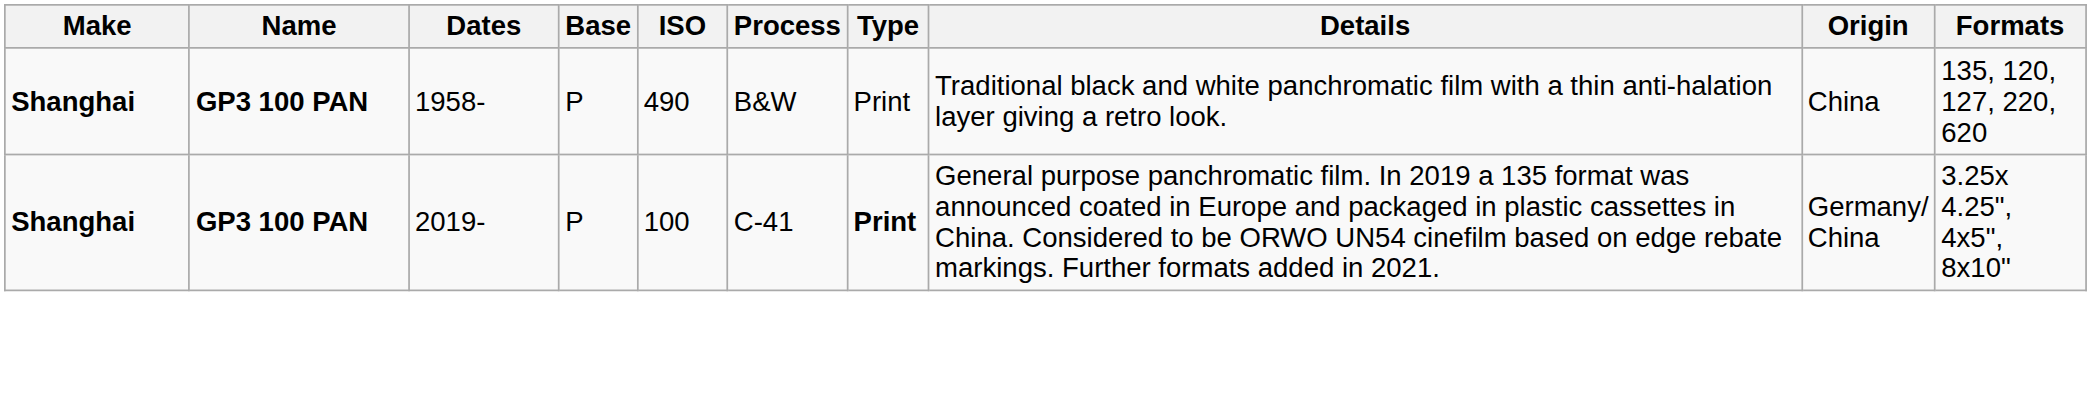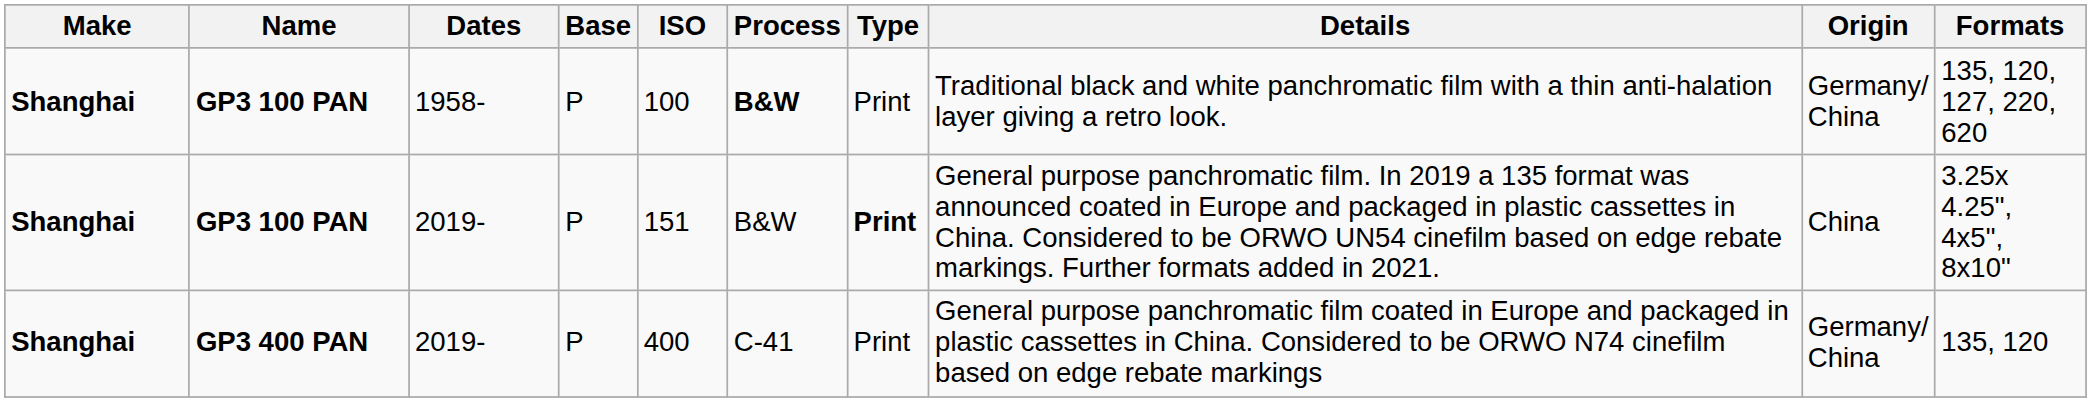GP3 100 PAN / 1958- | ISO: 490 -> 100
GP3 100 PAN / 1958- | Process: normal -> bold
GP3 100 PAN / 1958- | Origin: China -> Germany/ China
GP3 100 PAN / 2019- | ISO: 100 -> 151
GP3 100 PAN / 2019- | Process: C-41 -> B&W
GP3 100 PAN / 2019- | Origin: Germany/ China -> China
+ row: Shanghai | GP3 400 PAN | 2019- | P | 400 | C-41 | Print | General purpose panchromatic film coated in Europe and packaged in plastic cassettes in China. Considered to be ORWO N74 cinefilm based on edge rebate markings | Germany/ China | 135, 120
